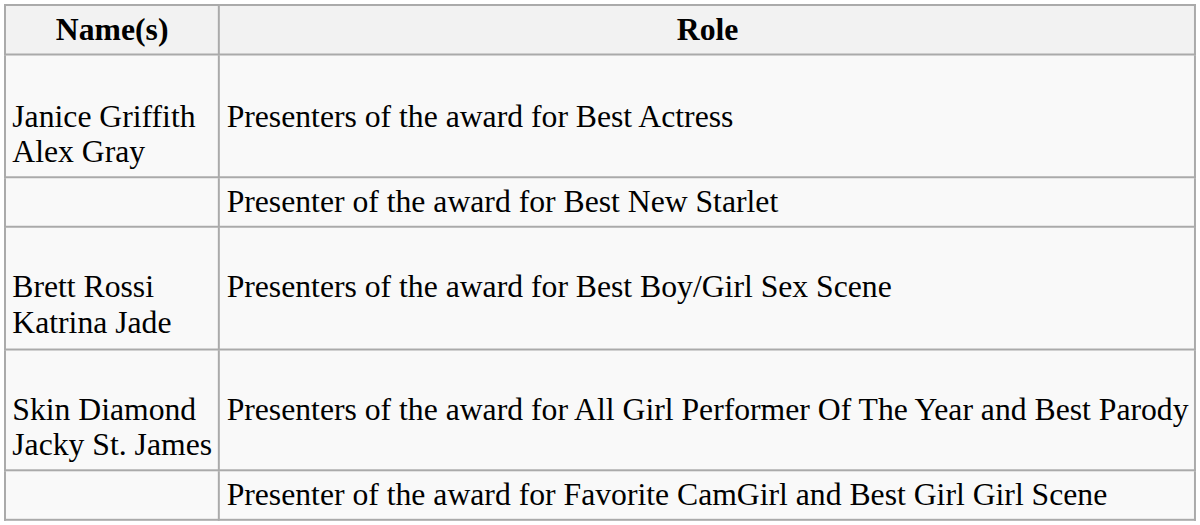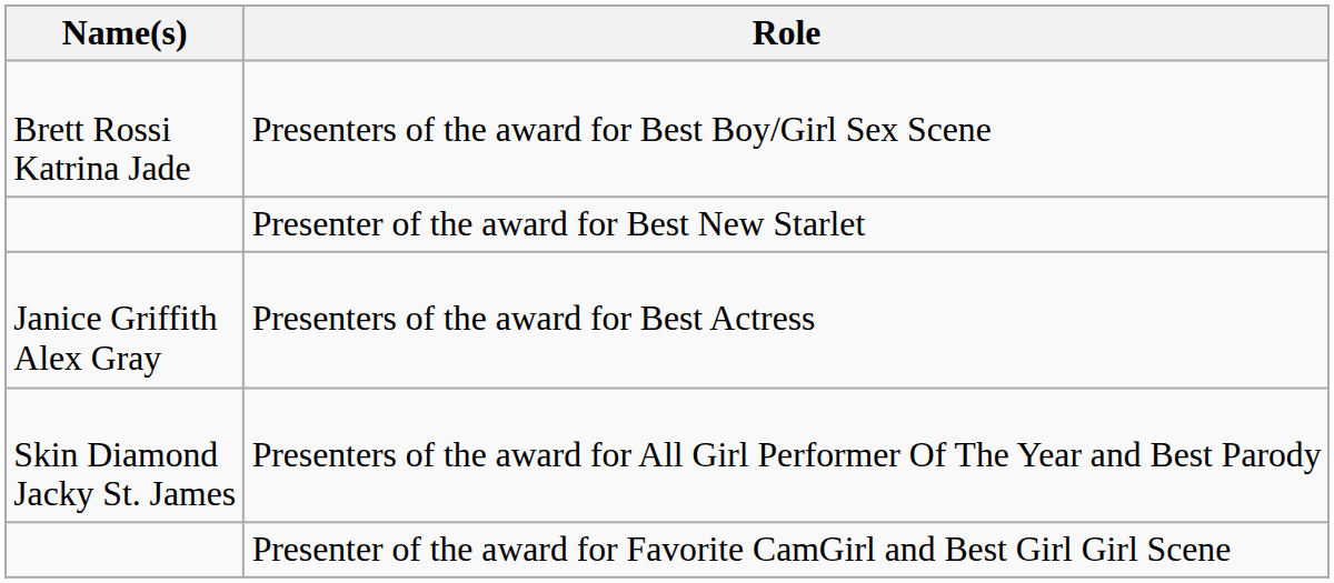rows swapped: Presenters of the award for Best Boy/Girl Sex Scene <-> Presenters of the award for Best Actress
